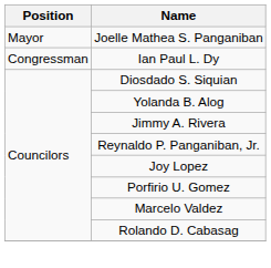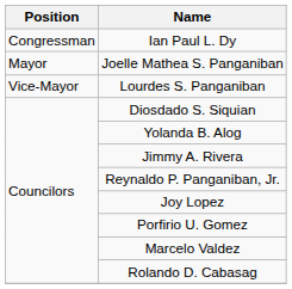rows swapped: Ian Paul L. Dy <-> Joelle Mathea S. Panganiban
+ row: Vice-Mayor | Lourdes S. Panganiban
